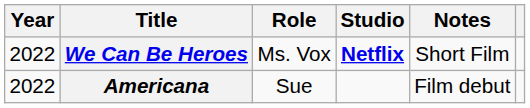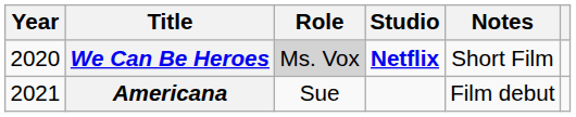We Can Be Heroes | Year: 2022 -> 2020
We Can Be Heroes | Role: no background -> lightgrey background
Americana | Year: 2022 -> 2021
